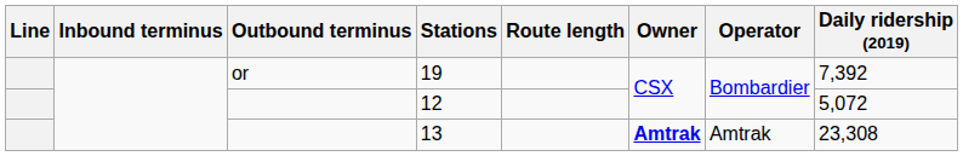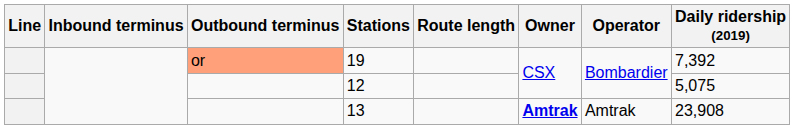19 | Outbound terminus: no background -> lightsalmon background
12 | Daily ridership (2019): 5,072 -> 5,075
13 | Daily ridership (2019): 23,308 -> 23,908
